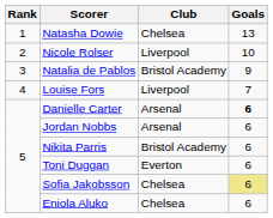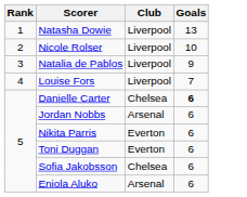Natasha Dowie | Club: Chelsea -> Liverpool
Natalia de Pablos | Club: Bristol Academy -> Liverpool
Danielle Carter | Club: Arsenal -> Chelsea
Nikita Parris | Club: Bristol Academy -> Everton
Sofia Jakobsson | Goals: khaki background -> no background
Eniola Aluko | Club: Chelsea -> Arsenal
